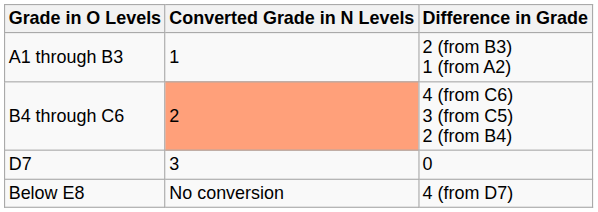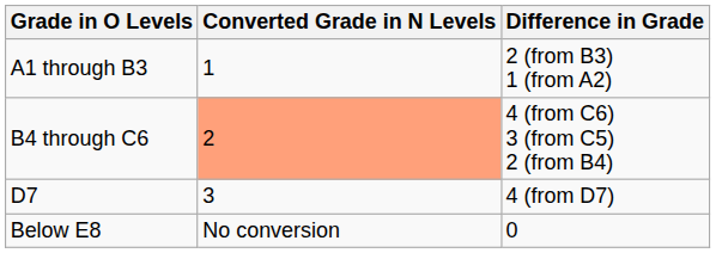D7 | Difference in Grade: 0 -> 4 (from D7)
Below E8 | Difference in Grade: 4 (from D7) -> 0
